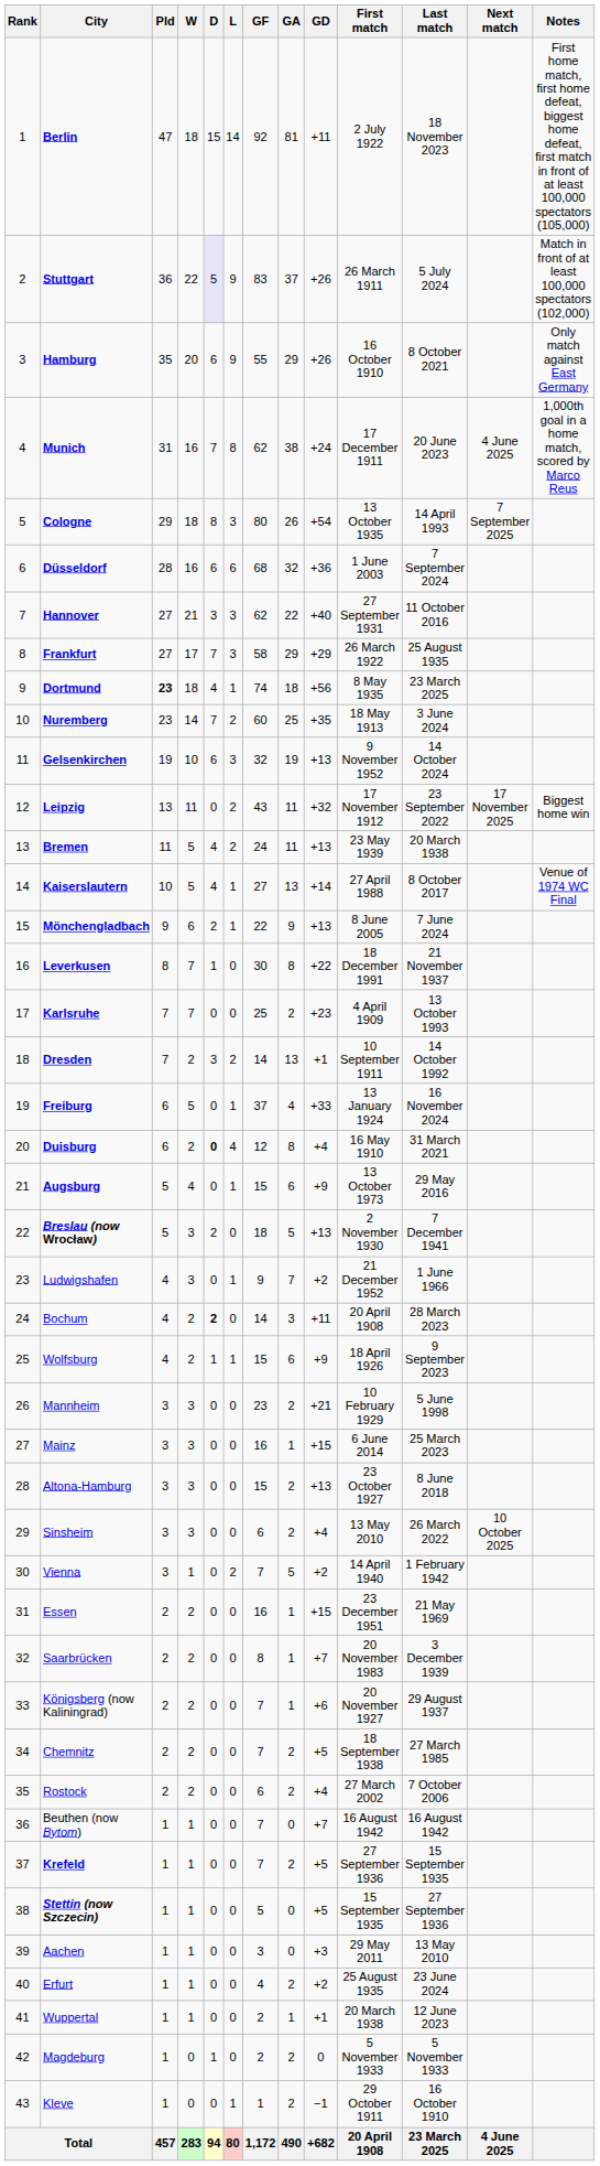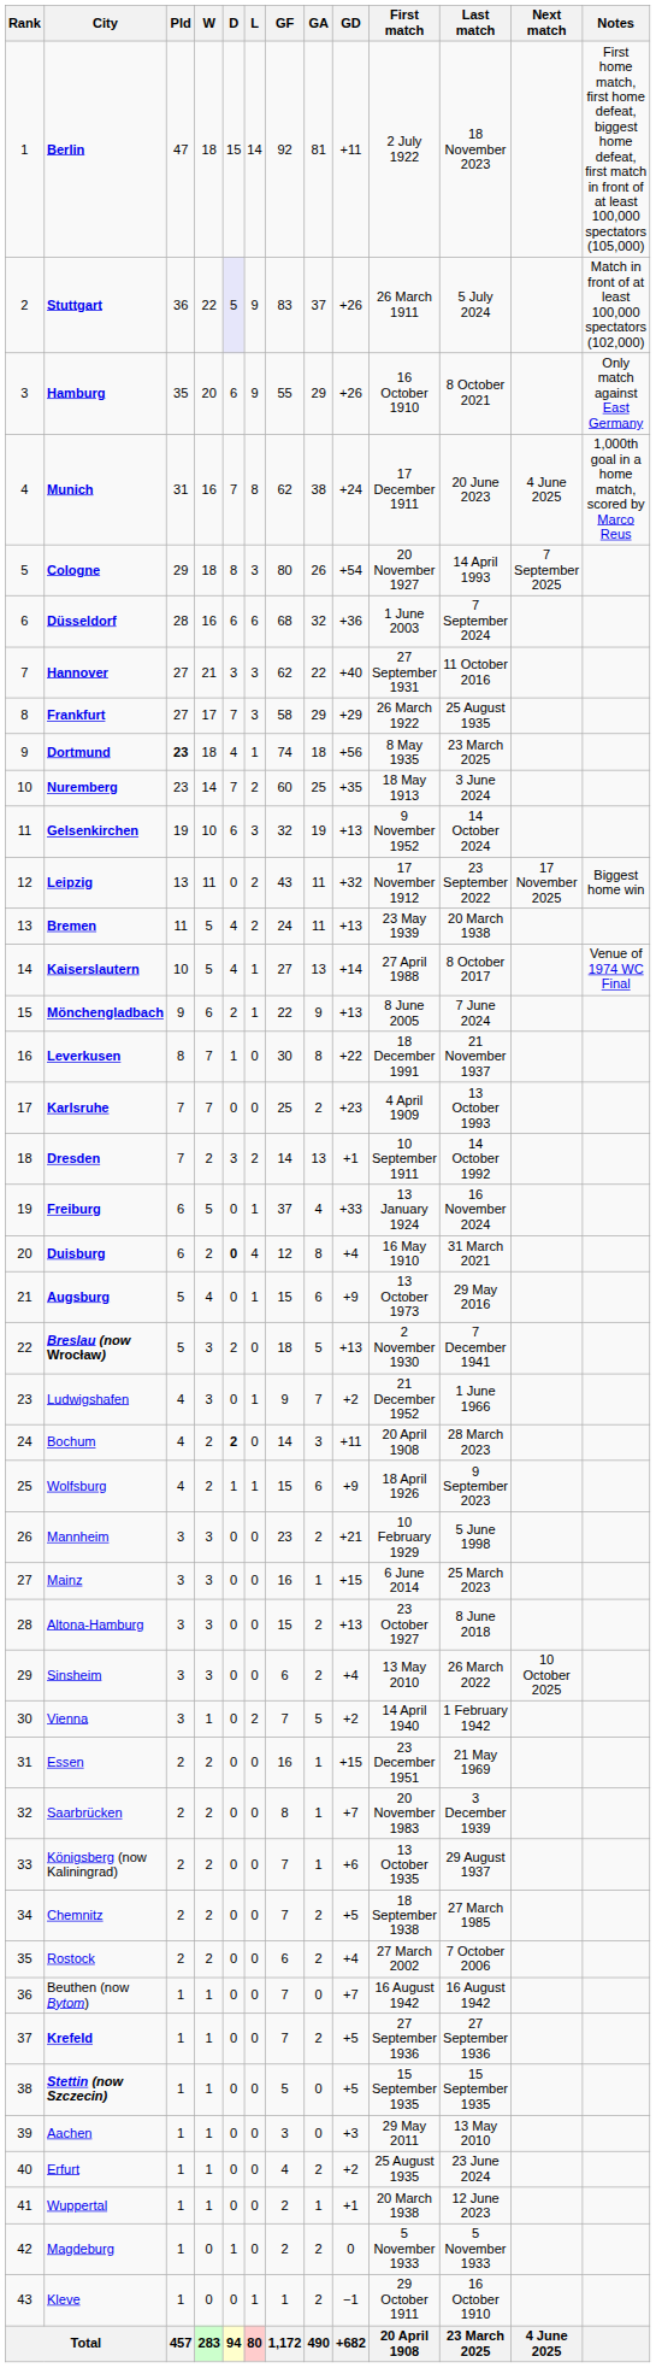Cologne | First match: 13 October 1935 -> 20 November 1927
Königsberg (now Kaliningrad) | First match: 20 November 1927 -> 13 October 1935
Krefeld | Last match: 15 September 1935 -> 27 September 1936
Stettin (now Szczecin) | Last match: 27 September 1936 -> 15 September 1935
